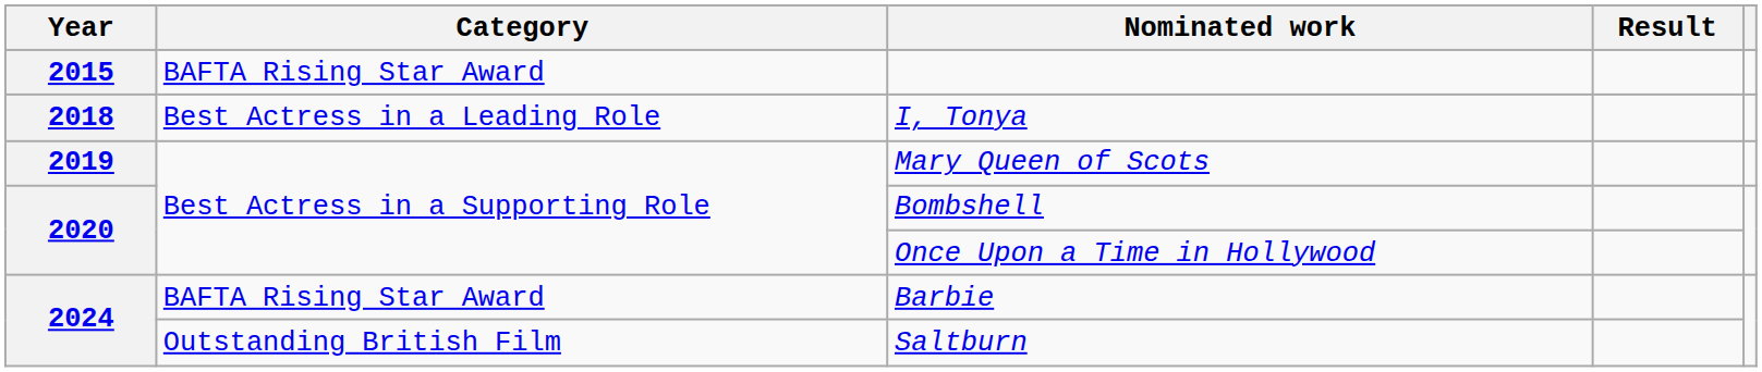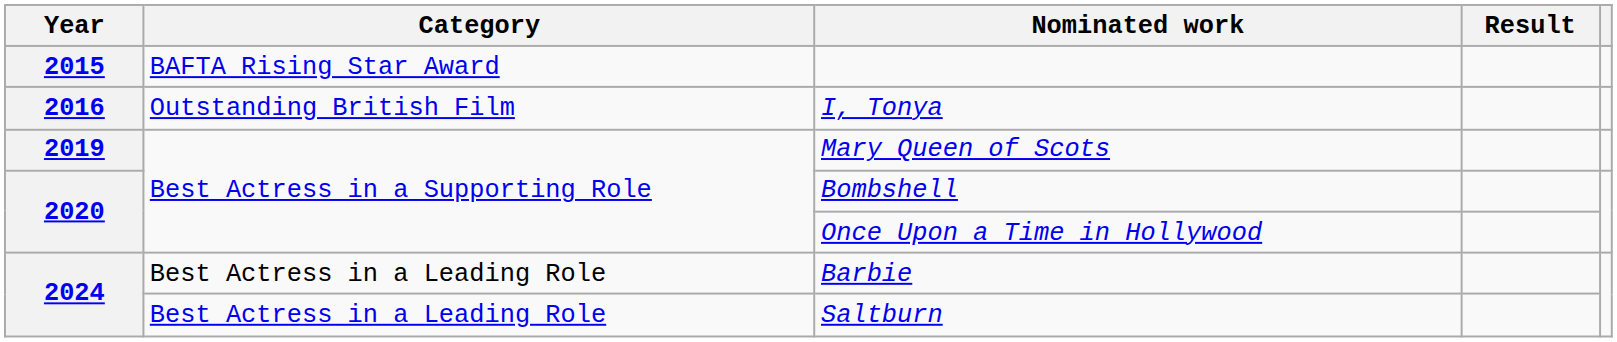I, Tonya | Year: 2018 -> 2016
I, Tonya | Category: Best Actress in a Leading Role -> Outstanding British Film
Barbie | Category: BAFTA Rising Star Award -> Best Actress in a Leading Role
Saltburn | Category: Outstanding British Film -> Best Actress in a Leading Role
